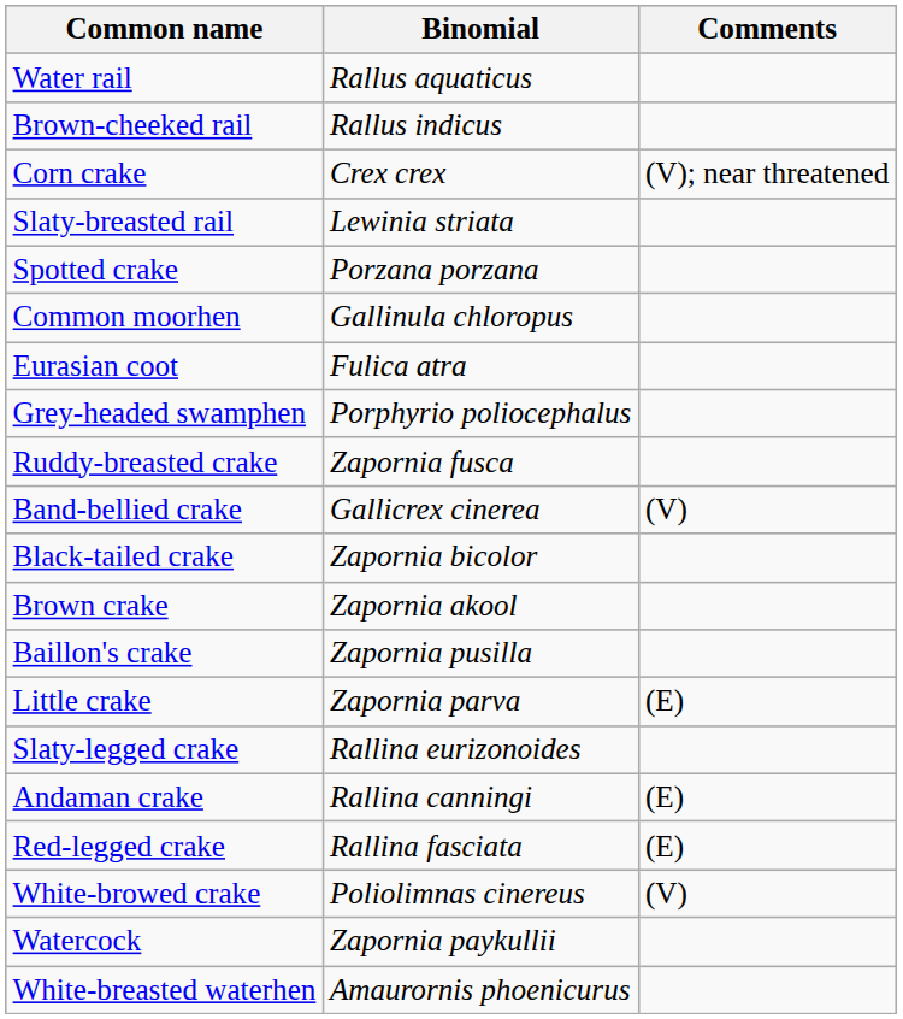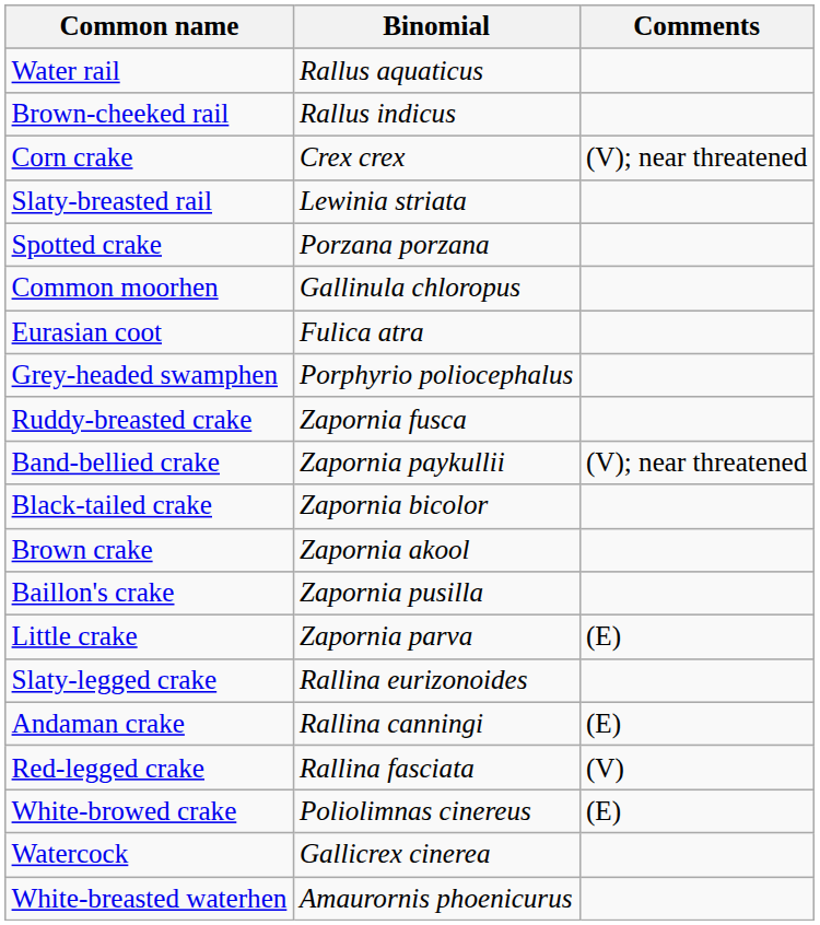Band-bellied crake | Binomial: Gallicrex cinerea -> Zapornia paykullii
Band-bellied crake | Comments: (V) -> (V); near threatened
Red-legged crake | Comments: (E) -> (V)
White-browed crake | Comments: (V) -> (E)
Watercock | Binomial: Zapornia paykullii -> Gallicrex cinerea
